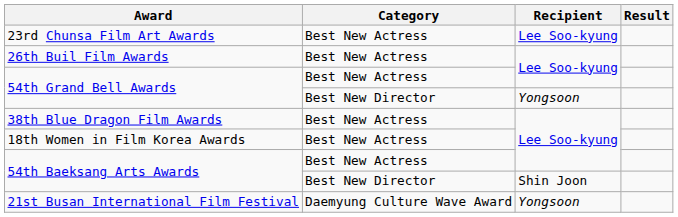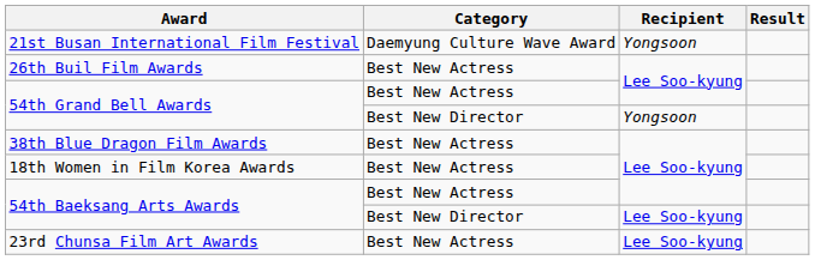rows swapped: 21st Busan International Film Festival <-> 23rd Chunsa Film Art Awards
54th Baeksang Arts Awards / Best New Director | Recipient: Shin Joon -> Lee Soo-kyung
